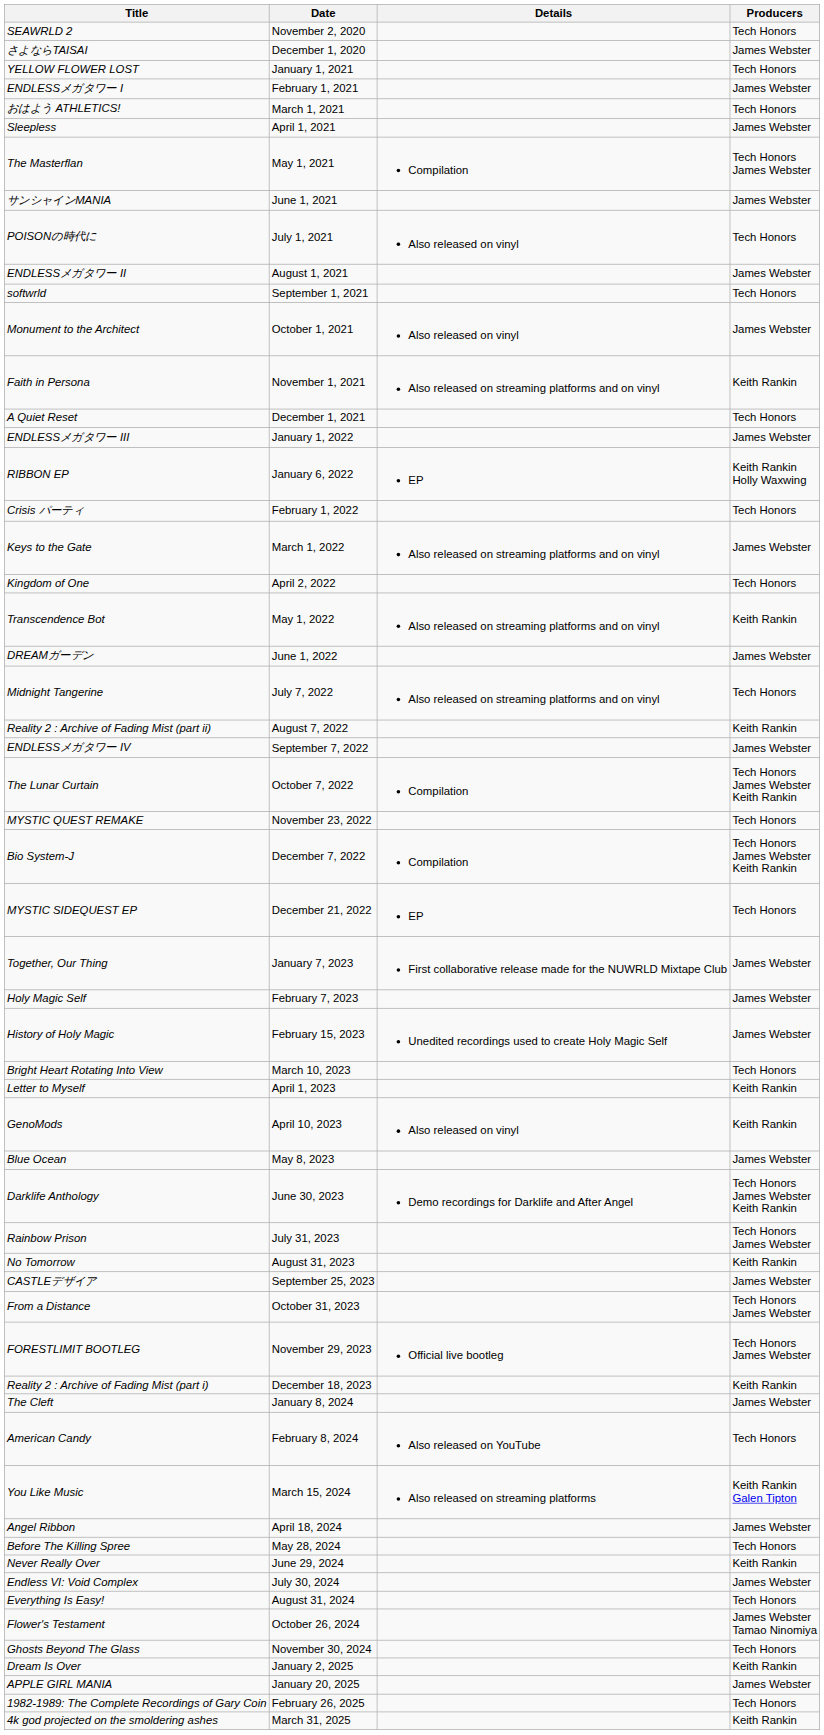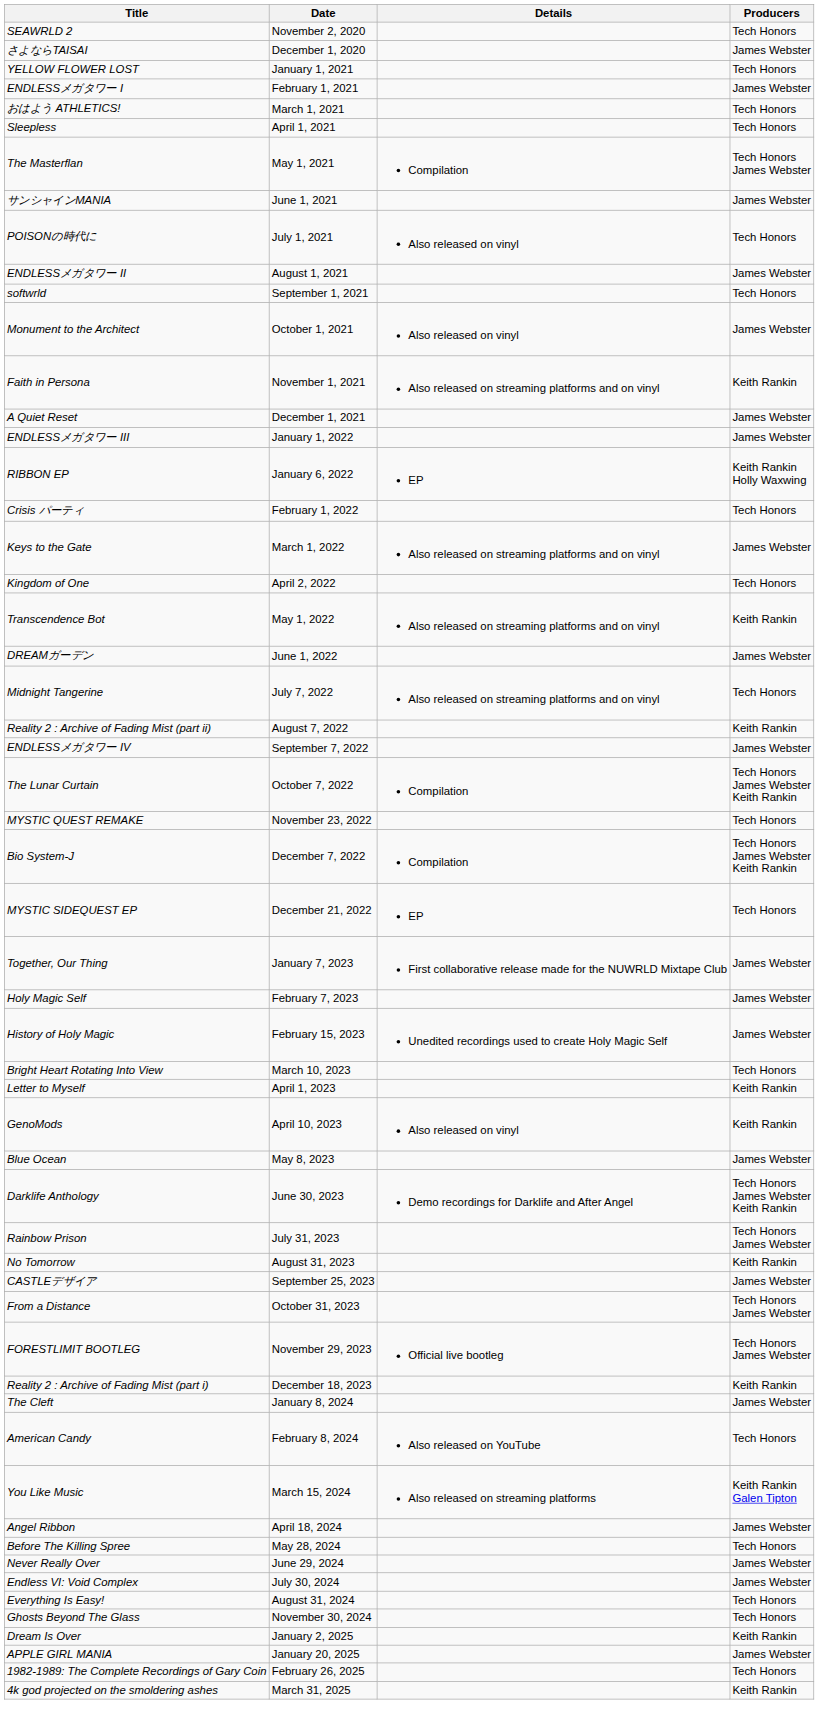Sleepless | Producers: James Webster -> Tech Honors
A Quiet Reset | Producers: Tech Honors -> James Webster
Never Really Over | Producers: Keith Rankin -> James Webster
- row: Flower's Testament | October 26, 2024 | James Webster Tamao Ninomiya
